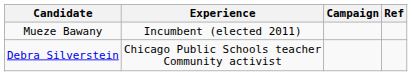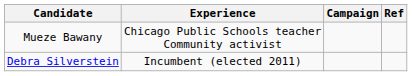Mueze Bawany | Experience: Incumbent (elected 2011) -> Chicago Public Schools teacher Community activist
Debra Silverstein | Experience: Chicago Public Schools teacher Community activist -> Incumbent (elected 2011)
